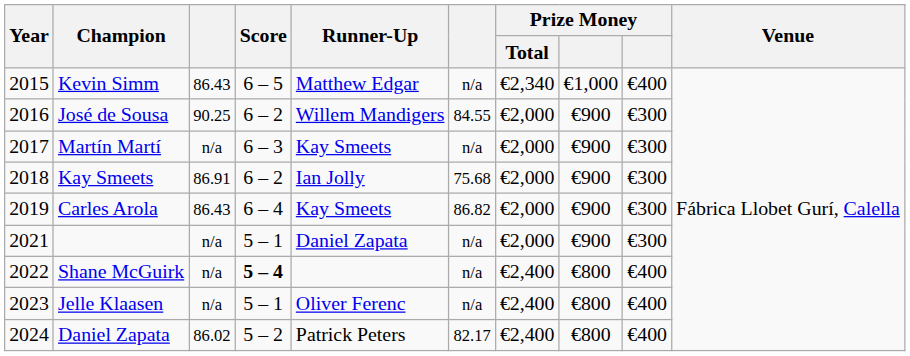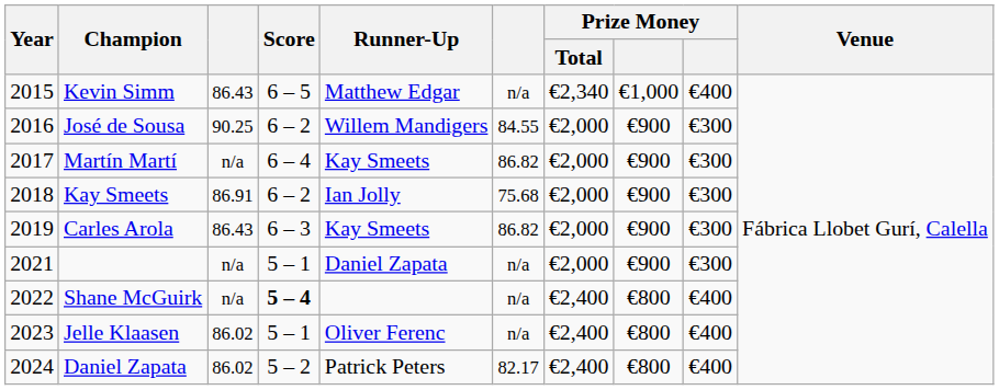Martín Martí | Score: 6 – 3 -> 6 – 4
Martín Martí | column 6: n/a -> 86.82
Carles Arola | Score: 6 – 4 -> 6 – 3
Jelle Klaasen | column 3: n/a -> 86.02
